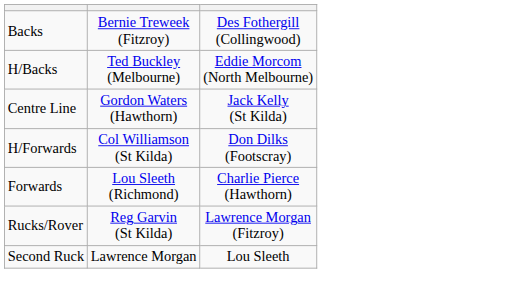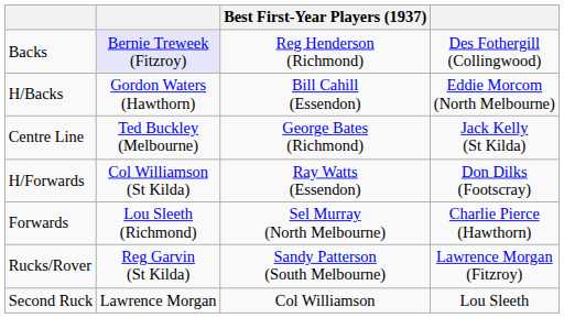+ column: Best First-Year Players (1937) | Reg Henderson (Richmond) | Bill Cahill (Essendon) | George Bates (Richmond) | Ray Watts (Essendon) | Sel Murray (North Melbourne) | Sandy Patterson (South Melbourne) | Col Williamson
Backs | column 2: no background -> lavender background
H/Backs | column 2: Ted Buckley (Melbourne) -> Gordon Waters (Hawthorn)
Centre Line | column 2: Gordon Waters (Hawthorn) -> Ted Buckley (Melbourne)
